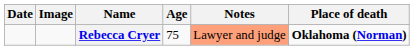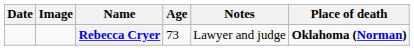Rebecca Cryer | Age: 75 -> 73
Rebecca Cryer | Notes: lightsalmon background -> no background
